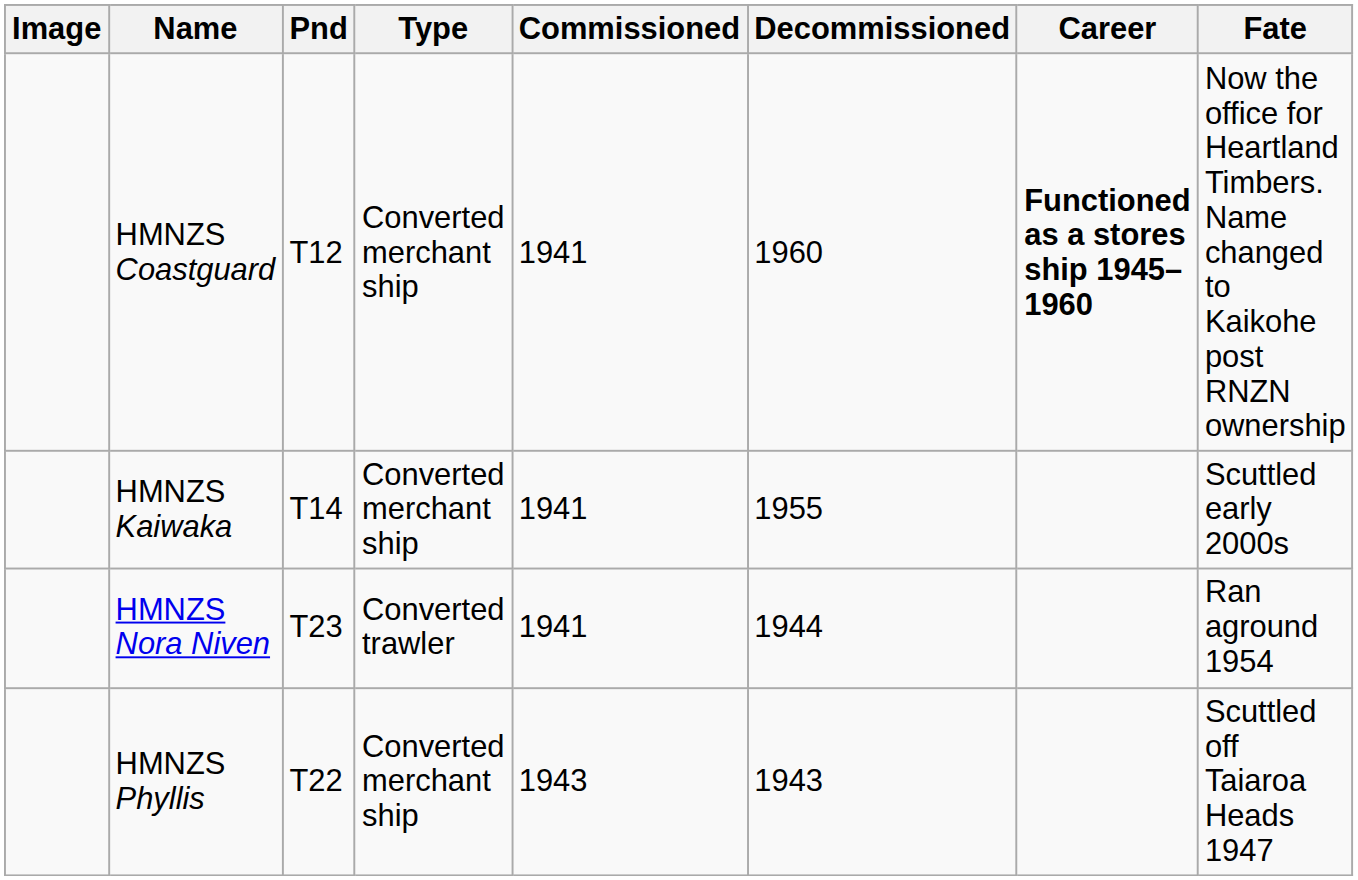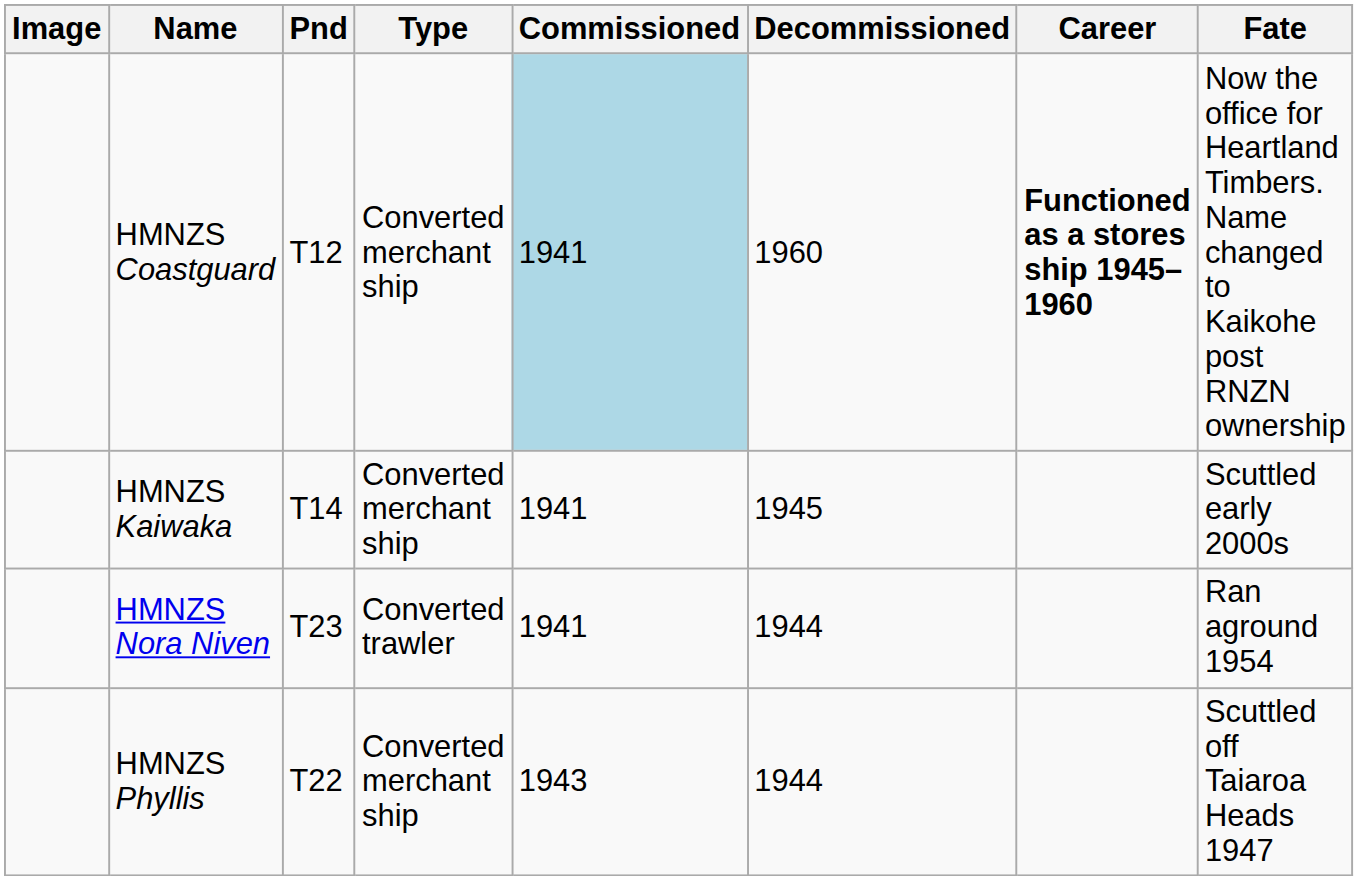HMNZS Coastguard | Commissioned: no background -> lightblue background
HMNZS Kaiwaka | Decommissioned: 1955 -> 1945
HMNZS Phyllis | Decommissioned: 1943 -> 1944
